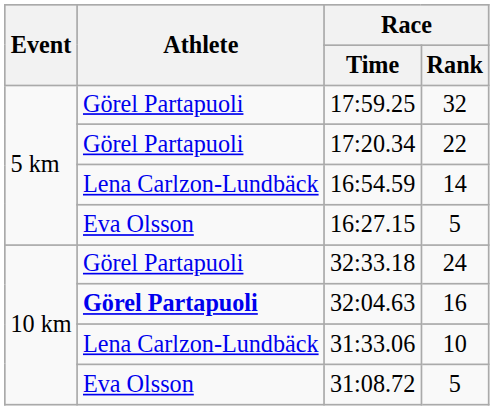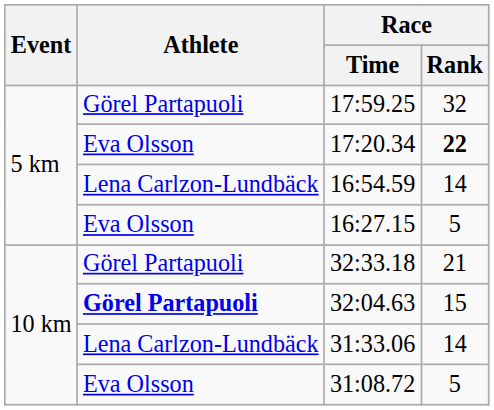17:20.34 | Athlete: Görel Partapuoli -> Eva Olsson
17:20.34 | Race / Rank: normal -> bold
32:33.18 | Race / Rank: 24 -> 21
32:04.63 | Race / Rank: 16 -> 15
31:33.06 | Race / Rank: 10 -> 14
